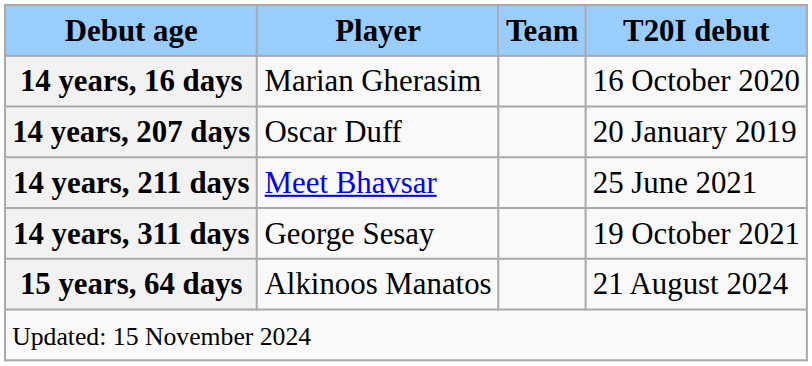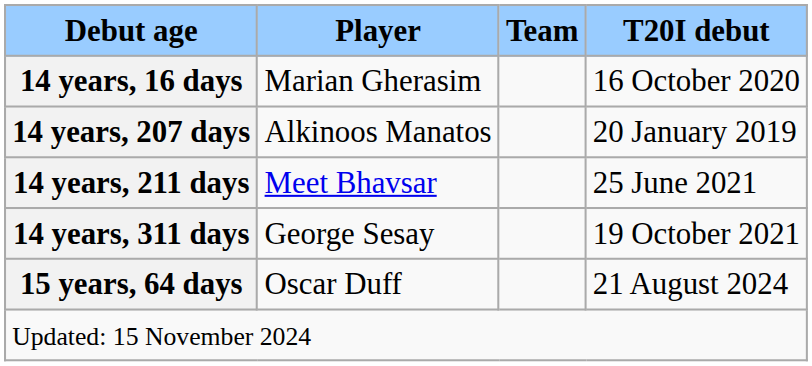14 years, 207 days | Player: Oscar Duff -> Alkinoos Manatos
15 years, 64 days | Player: Alkinoos Manatos -> Oscar Duff
